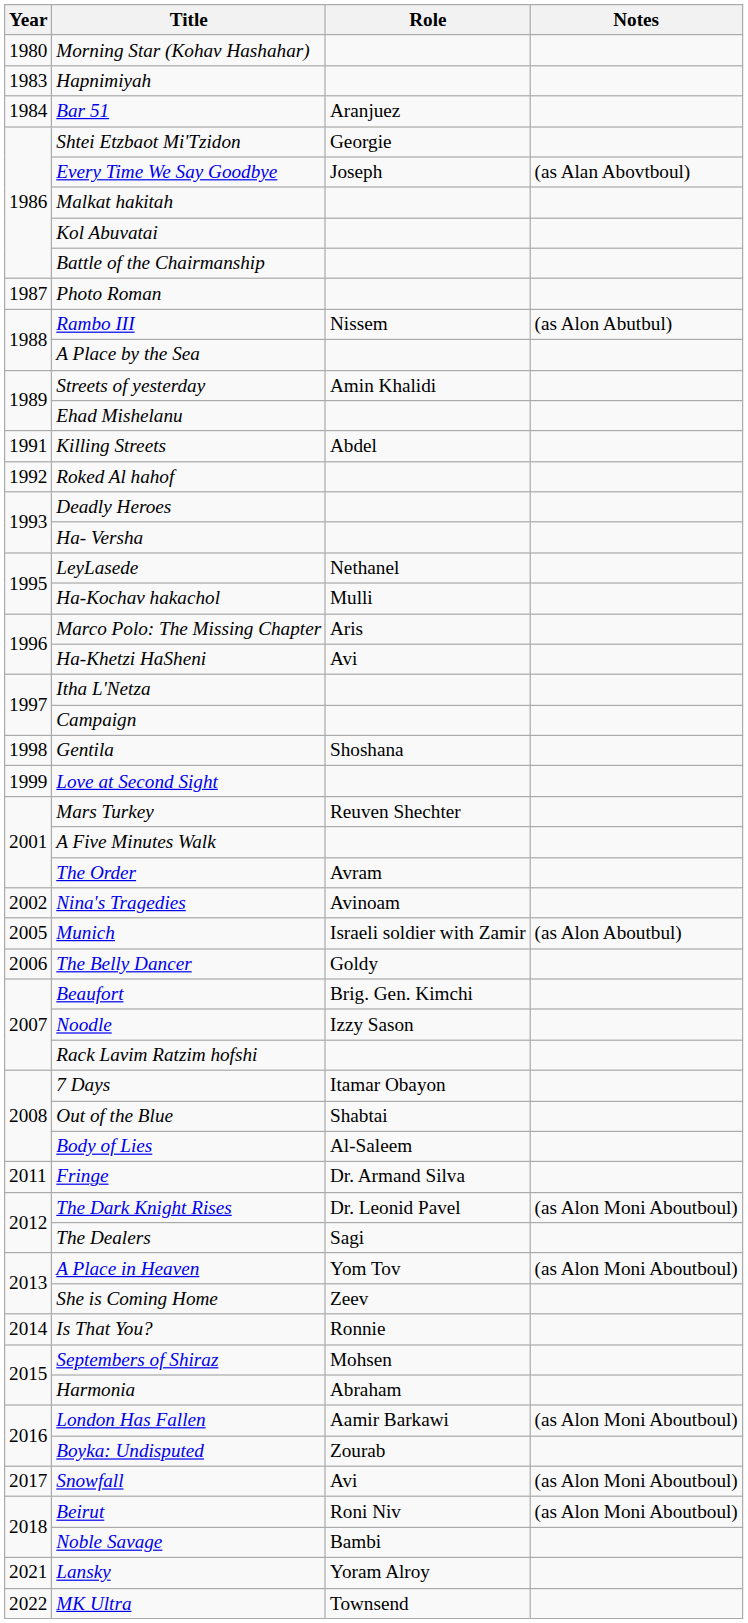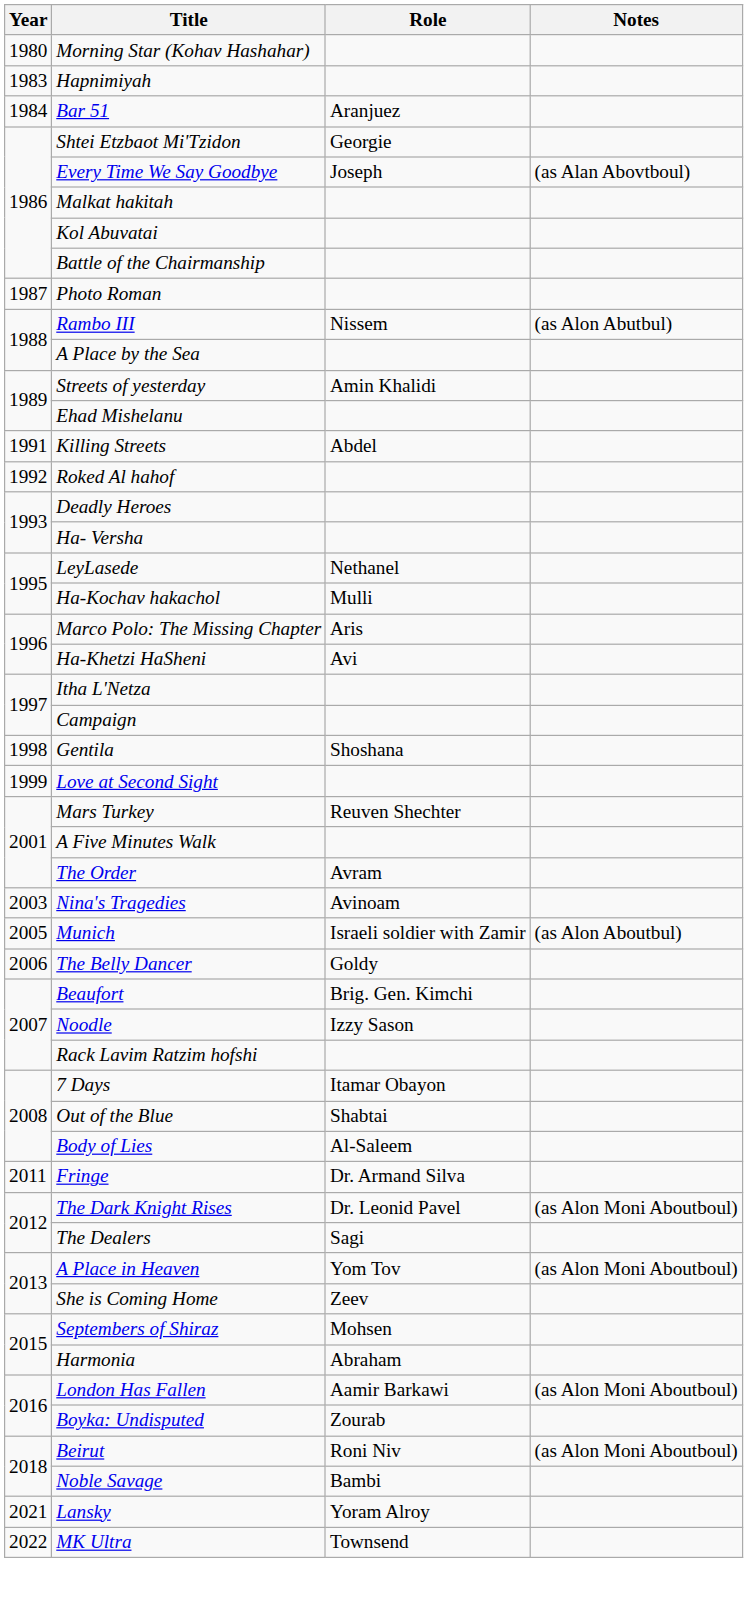Nina's Tragedies | Year: 2002 -> 2003
- row: 2014 | Is That You? | Ronnie
- row: 2017 | Snowfall | Avi | (as Alon Moni Aboutboul)
